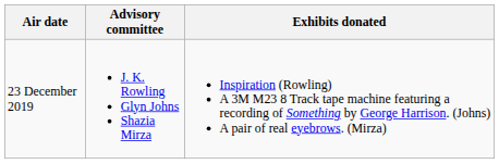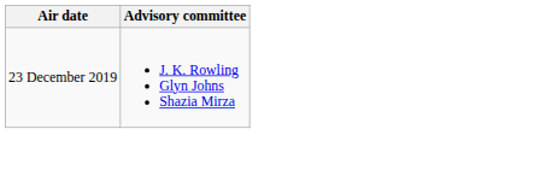- column: Exhibits donated | Inspiration (Rowling) A 3M M23 8 Track tape machine featuring a recording of Something by George Harrison. (Johns) A pair of real eyebrows. (Mirza)
